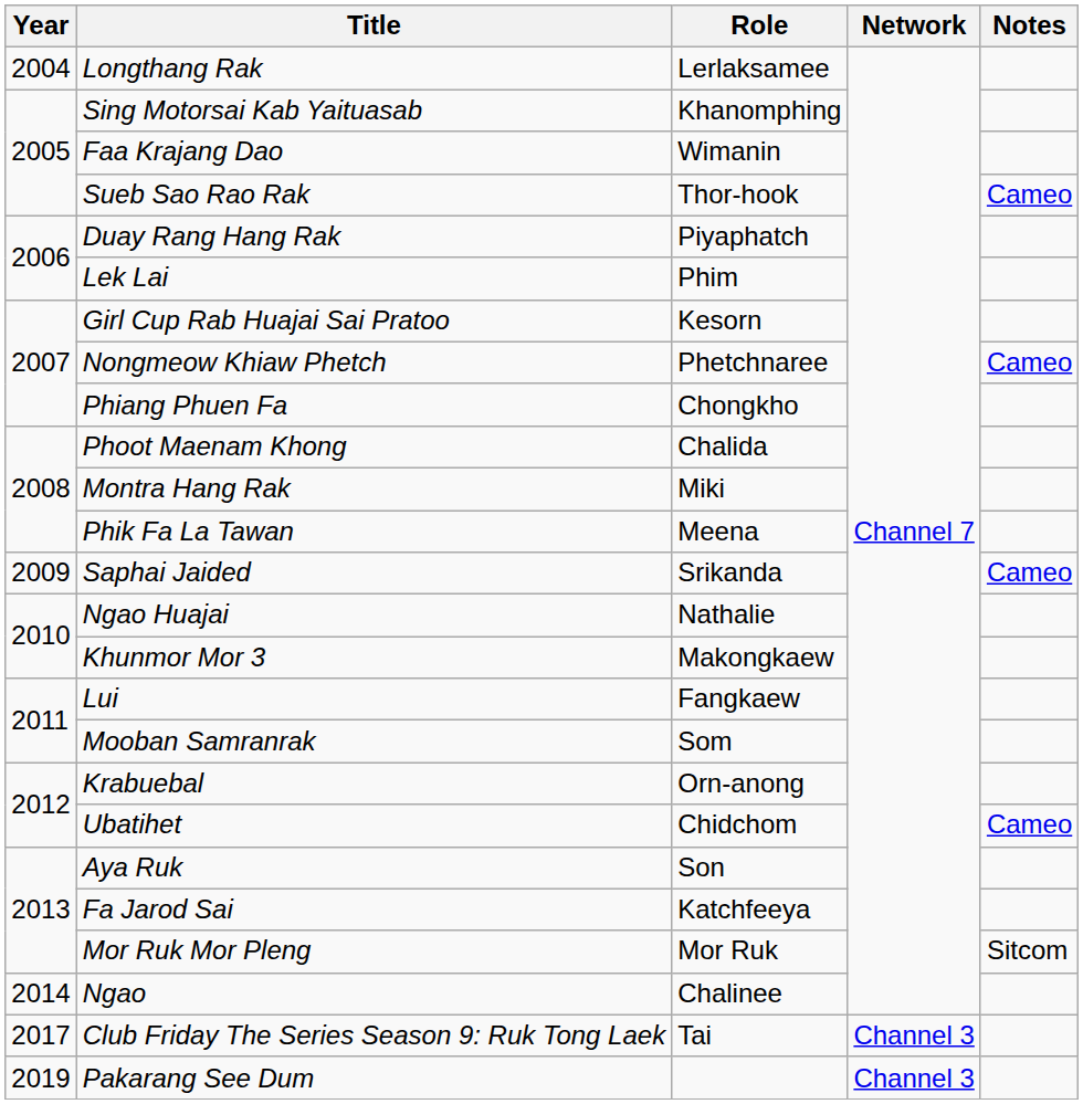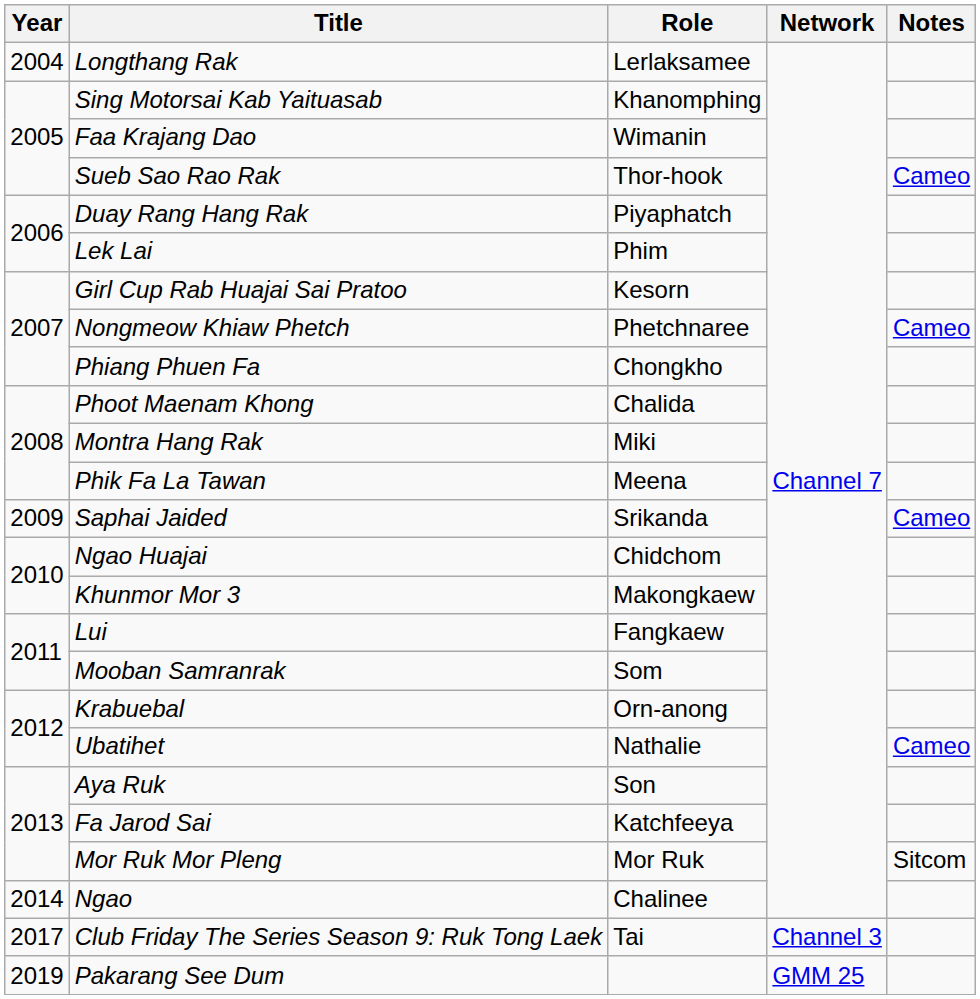Ngao Huajai | Role: Nathalie -> Chidchom
Ubatihet | Role: Chidchom -> Nathalie
Pakarang See Dum | Network: Channel 3 -> GMM 25
